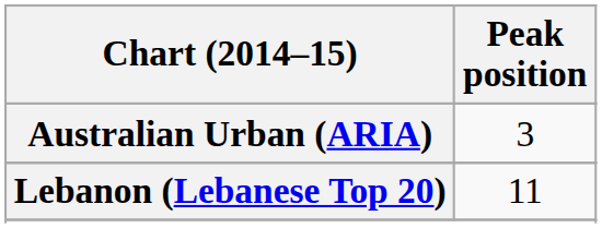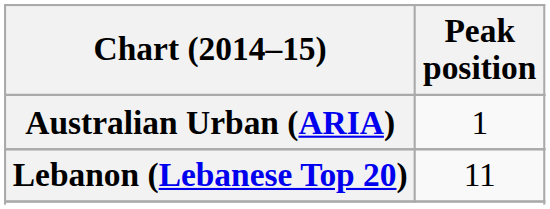Australian Urban (ARIA) | Peak position: 3 -> 1
